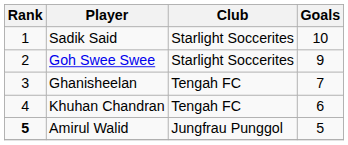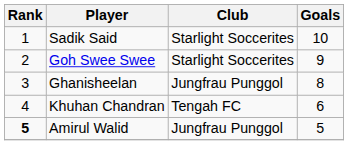Ghanisheelan | Club: Tengah FC -> Jungfrau Punggol
Ghanisheelan | Goals: 7 -> 8
